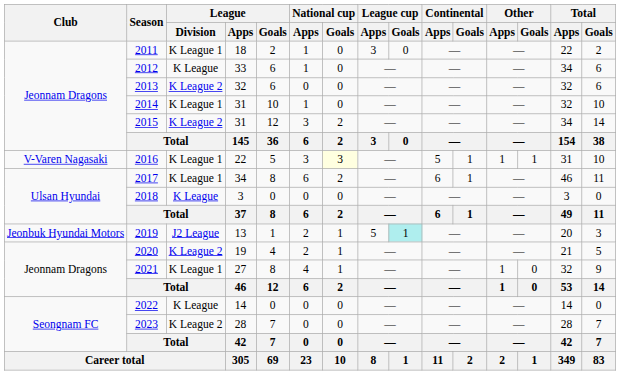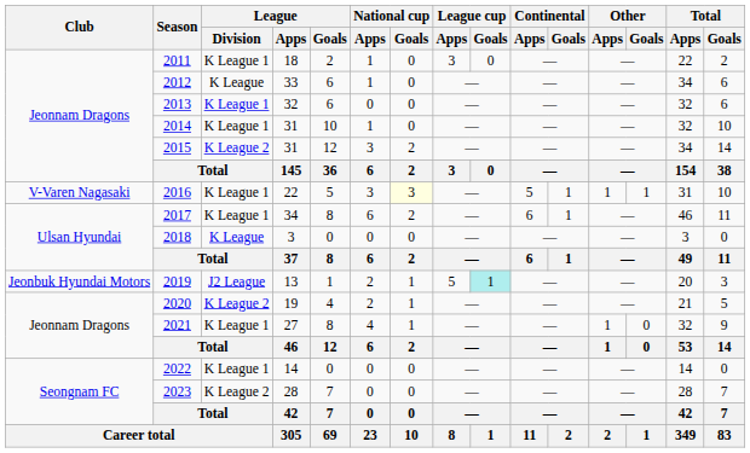2013 | League / Division: K League 2 -> K League 1
2022 | League / Division: K League -> K League 1
